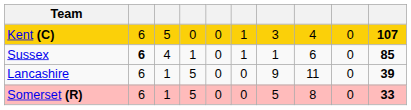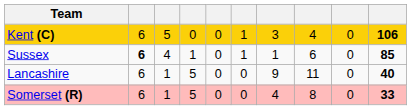Kent (C) | column 10: 107 -> 106
Lancashire | column 10: 39 -> 40
Somerset (R) | column 7: 5 -> 4
